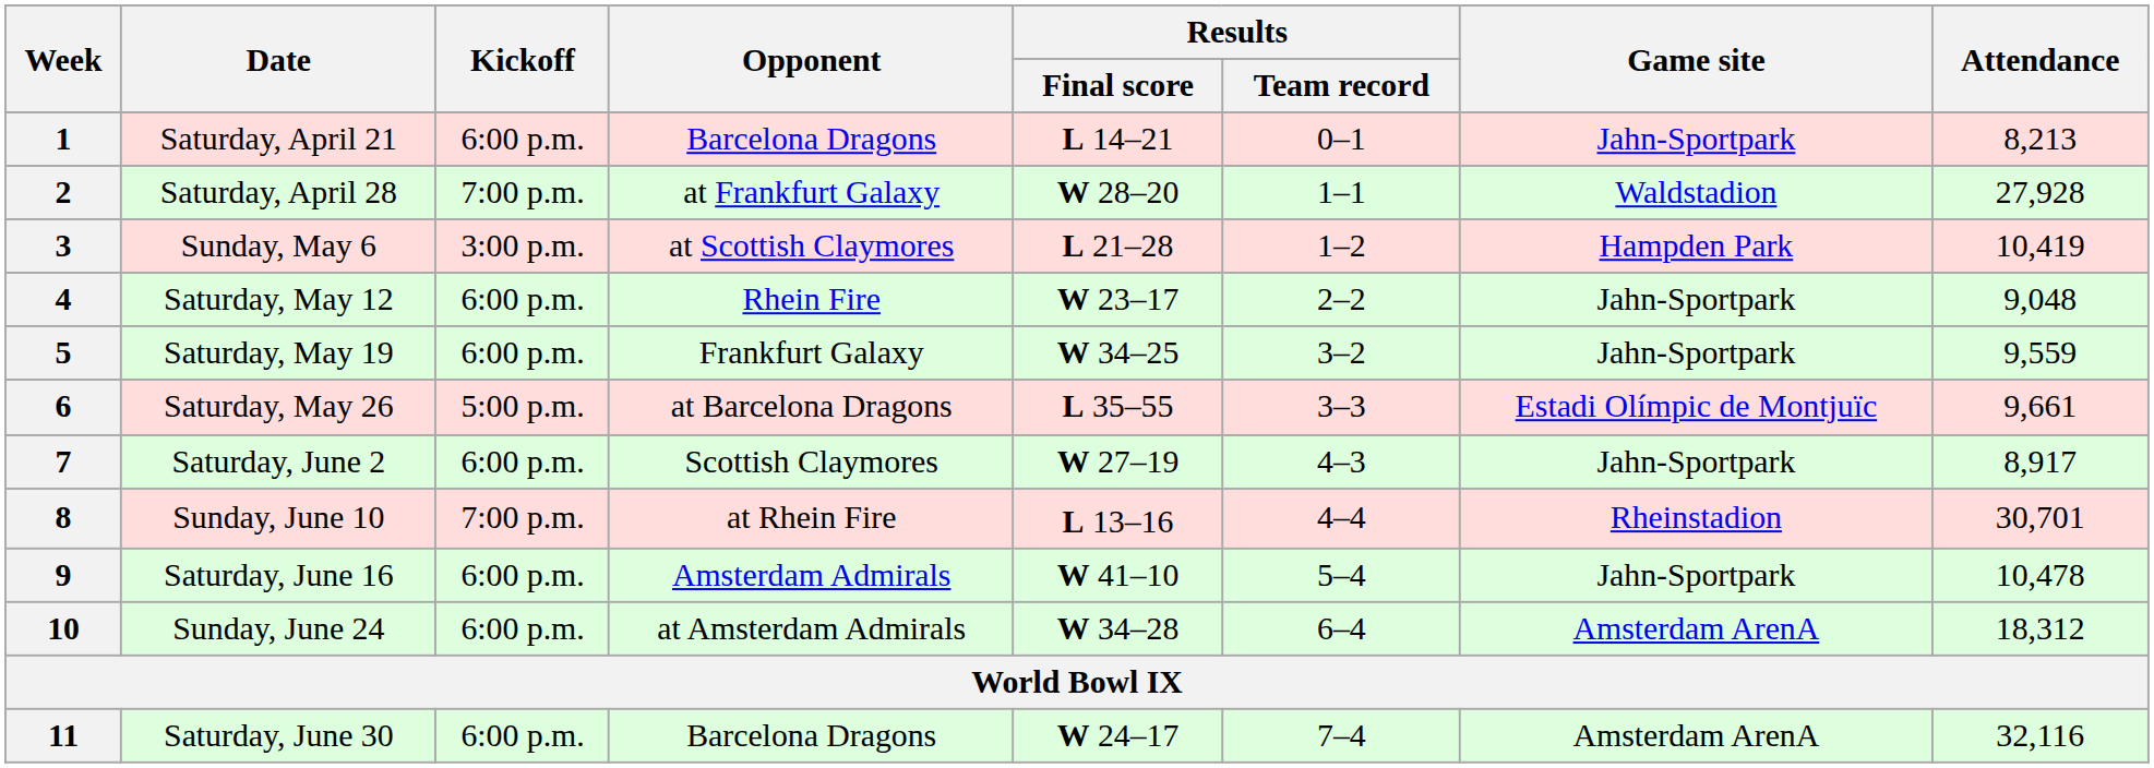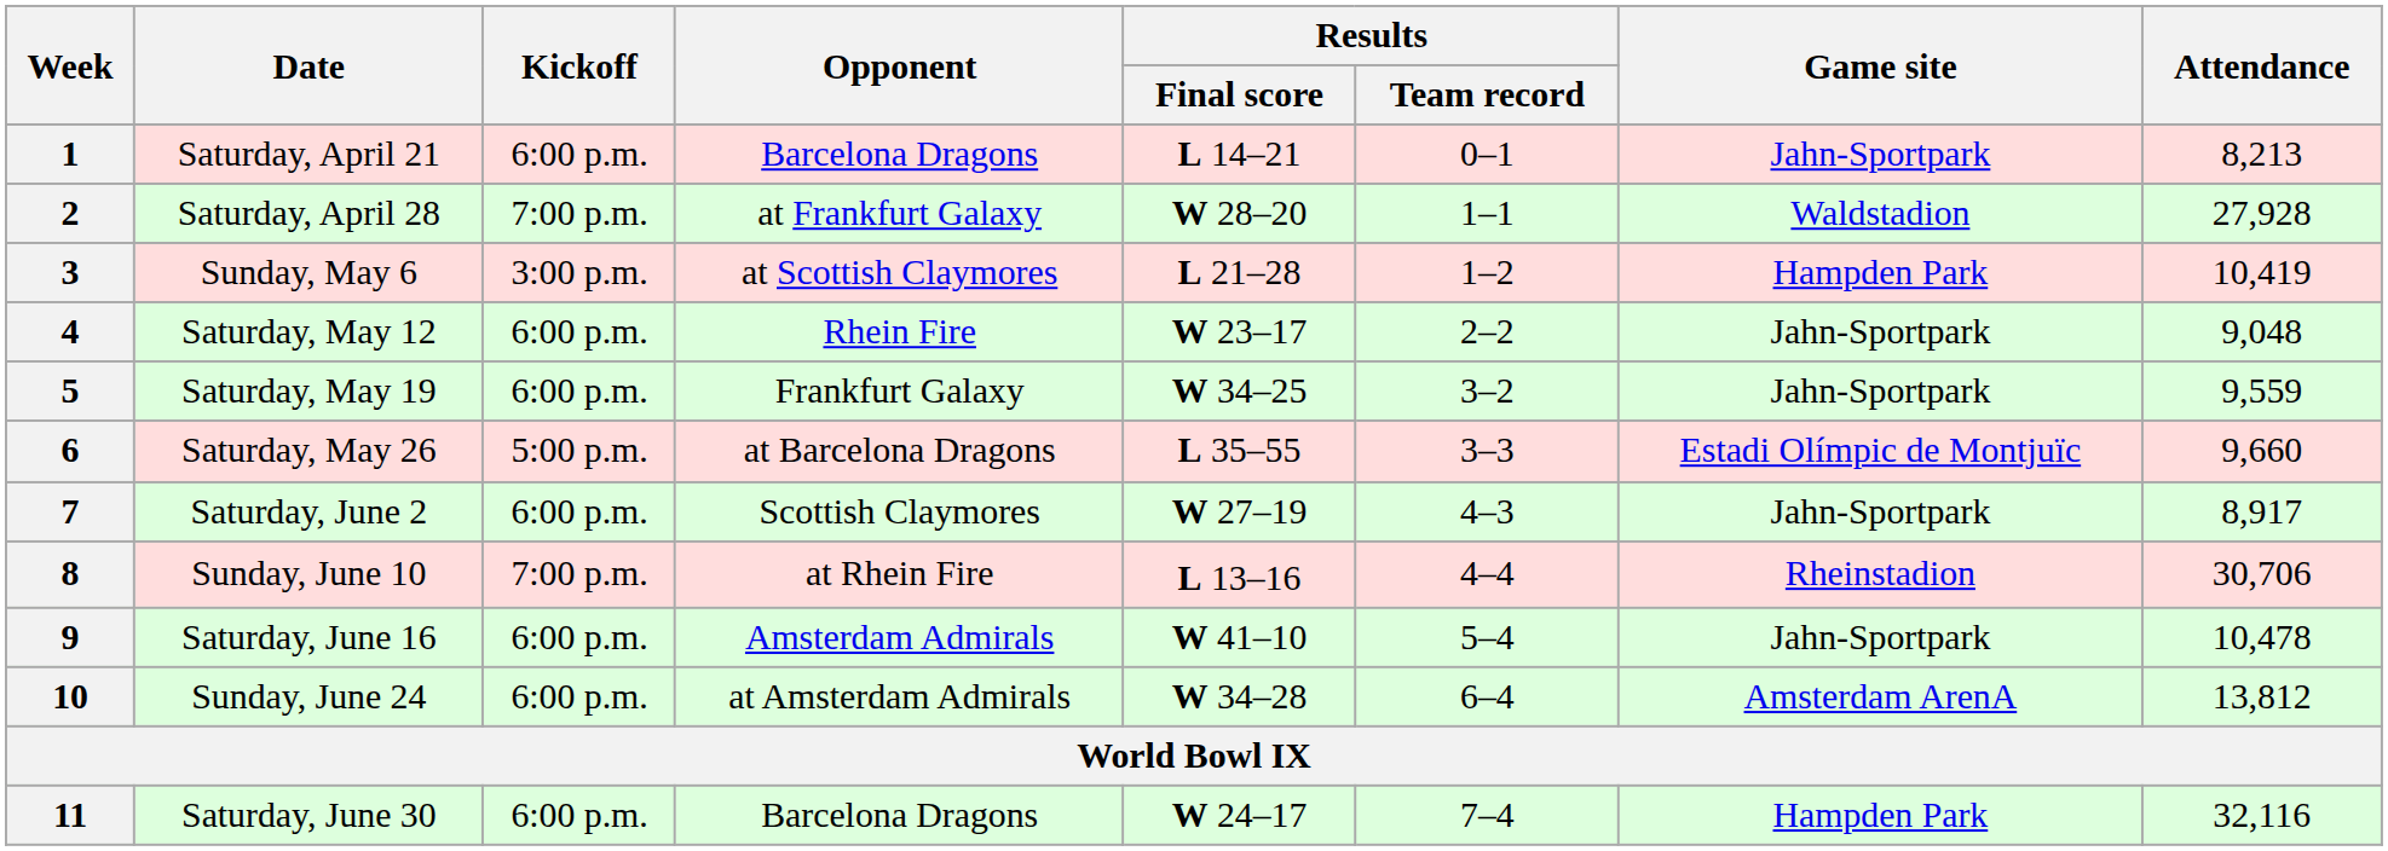6 | Attendance: 9,661 -> 9,660
8 | Attendance: 30,701 -> 30,706
10 | Attendance: 18,312 -> 13,812
11 | Game site: Amsterdam ArenA -> Hampden Park
